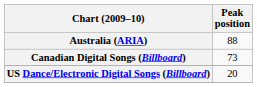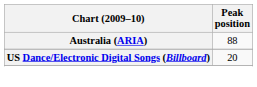- row: Canadian Digital Songs (Billboard) | 73
